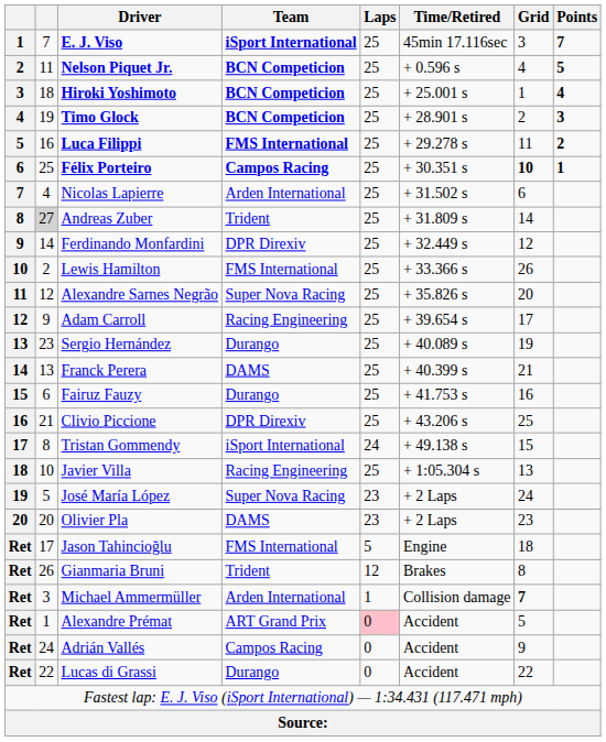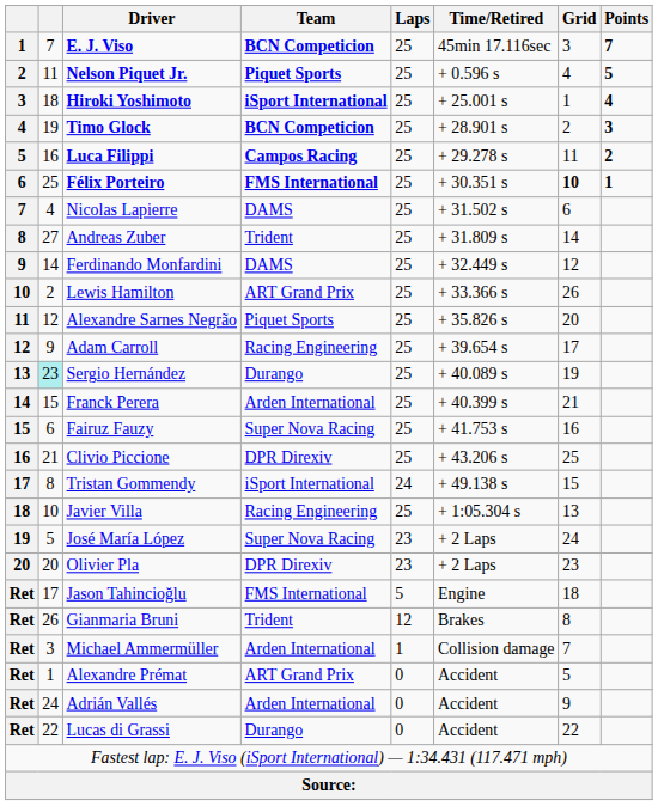E. J. Viso | Team: iSport International -> BCN Competicion
Nelson Piquet Jr. | Team: BCN Competicion -> Piquet Sports
Hiroki Yoshimoto | Team: BCN Competicion -> iSport International
Luca Filippi | Team: FMS International -> Campos Racing
Félix Porteiro | Team: Campos Racing -> FMS International
Nicolas Lapierre | Team: Arden International -> DAMS
Andreas Zuber | column 2: lightgrey background -> no background
Ferdinando Monfardini | Team: DPR Direxiv -> DAMS
Lewis Hamilton | Team: FMS International -> ART Grand Prix
Alexandre Sarnes Negrão | Team: Super Nova Racing -> Piquet Sports
Sergio Hernández | column 2: no background -> paleturquoise background
Franck Perera | column 2: 13 -> 15
Franck Perera | Team: DAMS -> Arden International
Fairuz Fauzy | Team: Durango -> Super Nova Racing
Olivier Pla | Team: DAMS -> DPR Direxiv
Michael Ammermüller | Grid: bold -> normal
Alexandre Prémat | Laps: pink background -> no background
Adrián Vallés | Team: Campos Racing -> Arden International
